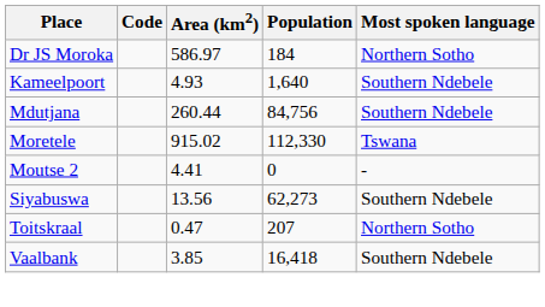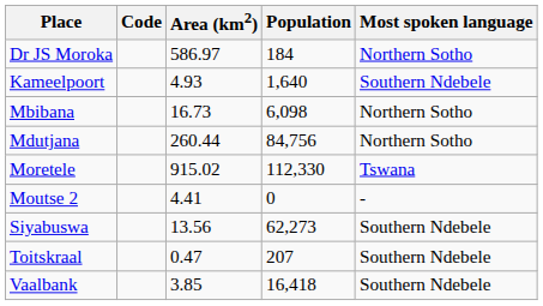+ row: Mbibana | 16.73 | 6,098 | Northern Sotho
Mdutjana | Most spoken language: Southern Ndebele -> Northern Sotho
Toitskraal | Most spoken language: Northern Sotho -> Southern Ndebele
